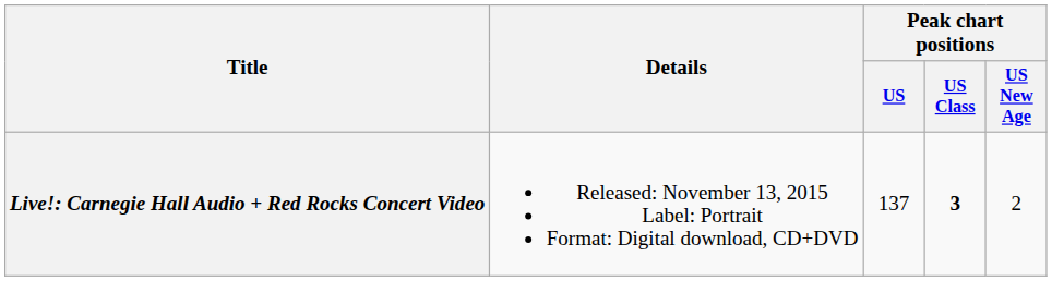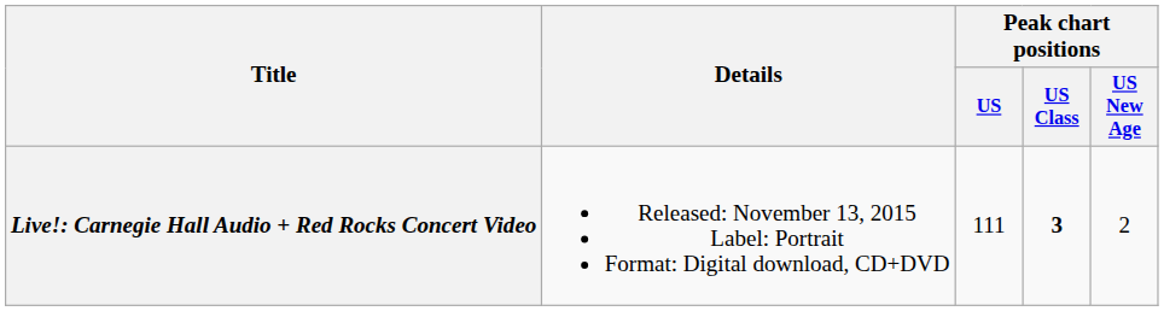Live!: Carnegie Hall Audio + Red Rocks Concert Video | Peak chart positions / US: 137 -> 111
